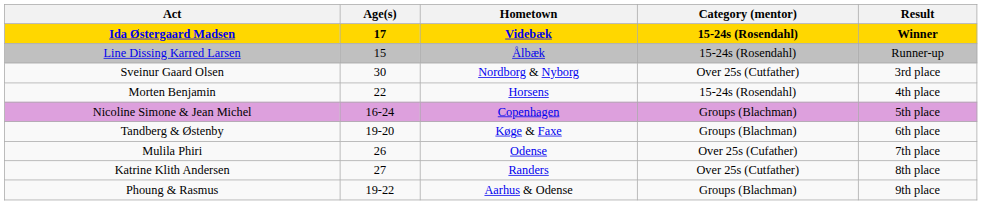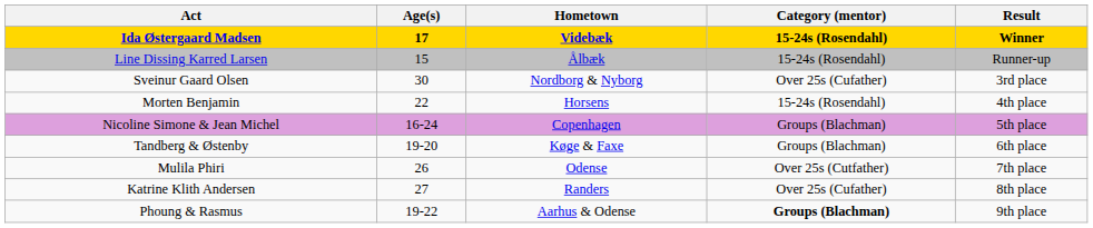Sveinur Gaard Olsen | Category (mentor): Over 25s (Cutfather) -> Over 25s (Cufather)
Mulila Phiri | Category (mentor): Over 25s (Cufather) -> Over 25s (Cutfather)
Katrine Klith Andersen | Category (mentor): Over 25s (Cutfather) -> Over 25s (Cufather)
Phoung & Rasmus | Category (mentor): normal -> bold
